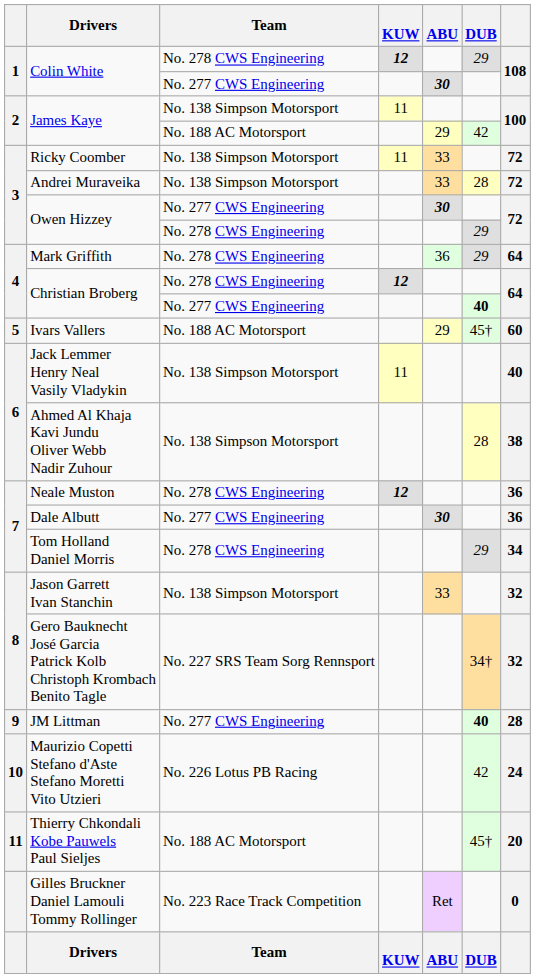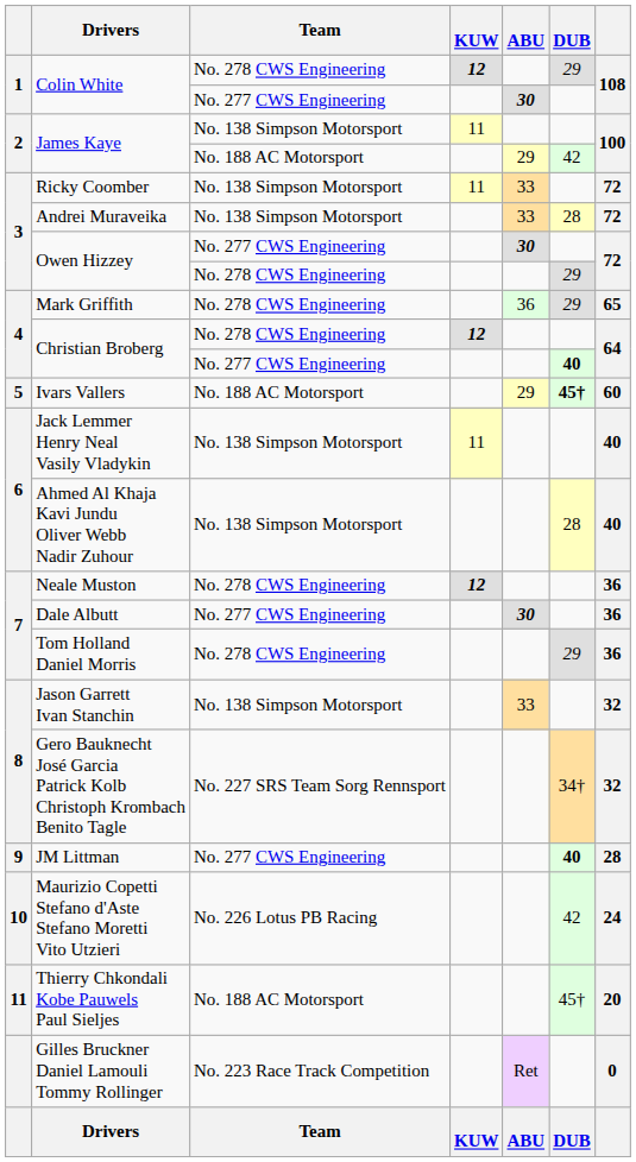Mark Griffith | column 7: 64 -> 65
Ivars Vallers | DUB: normal -> bold
Ahmed Al Khaja Kavi Jundu Oliver Webb Nadir Zuhour | column 7: 38 -> 40
Tom Holland Daniel Morris | column 7: 34 -> 36
